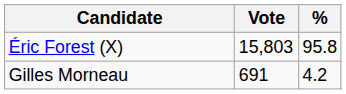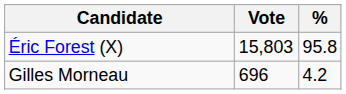Gilles Morneau | Vote: 691 -> 696
